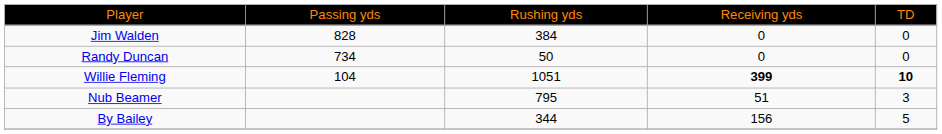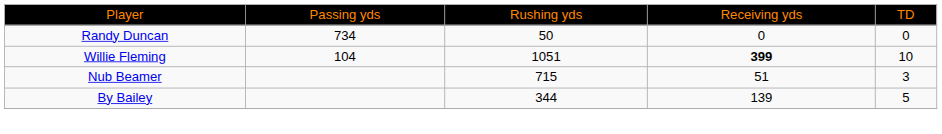- row: Jim Walden | 828 | 384 | 0 | 0
Willie Fleming | column 5: bold -> normal
Nub Beamer | column 3: 795 -> 715
By Bailey | column 4: 156 -> 139
